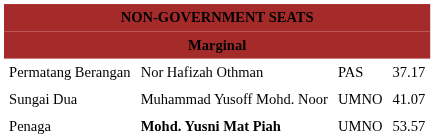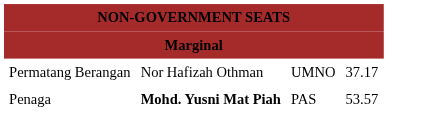Permatang Berangan | column 3: PAS -> UMNO
- row: Sungai Dua | Muhammad Yusoff Mohd. Noor | UMNO | 41.07
Penaga | column 3: UMNO -> PAS
